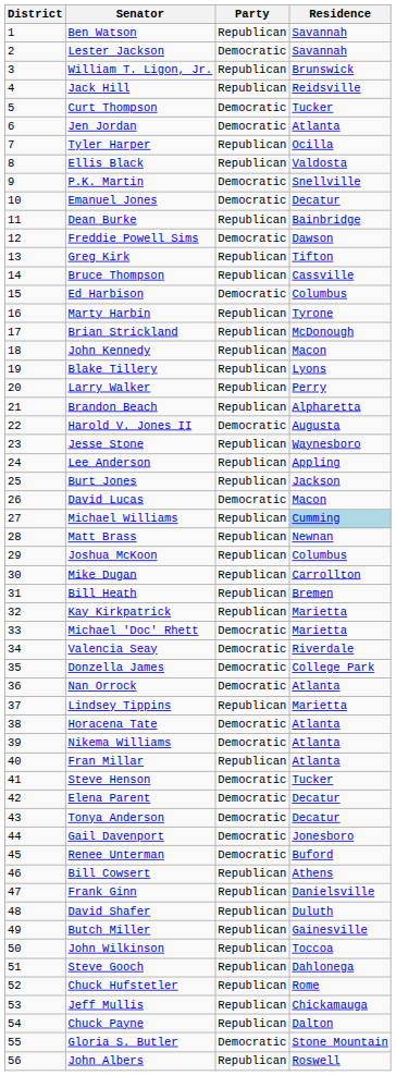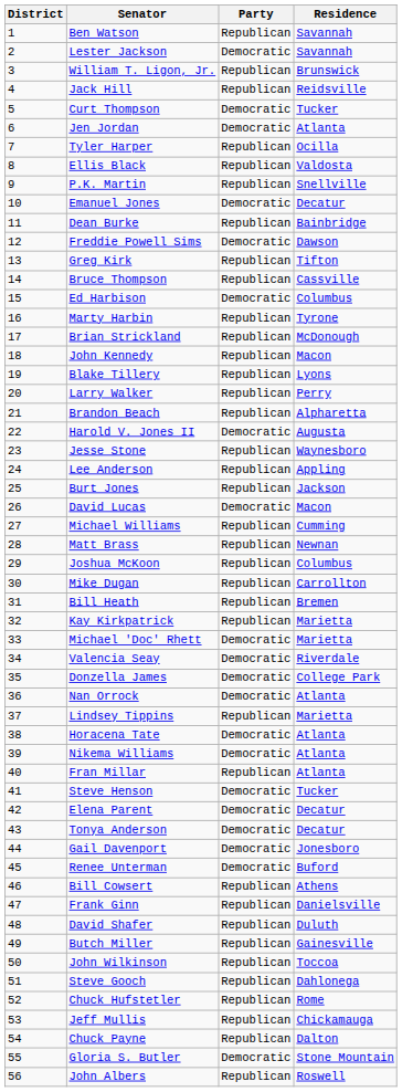P.K. Martin | Party: Democratic -> Republican
Michael Williams | Residence: lightblue background -> no background
